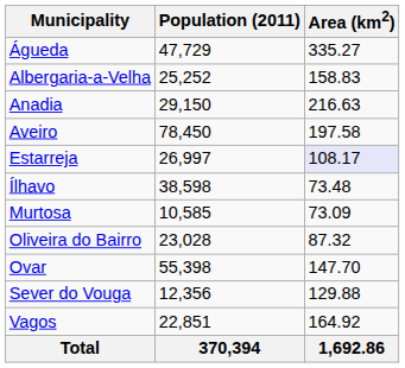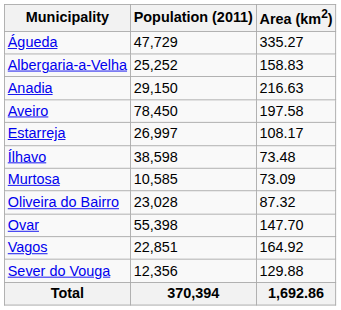Estarreja | Area (km2): lavender background -> no background
rows swapped: Sever do Vouga <-> Vagos
